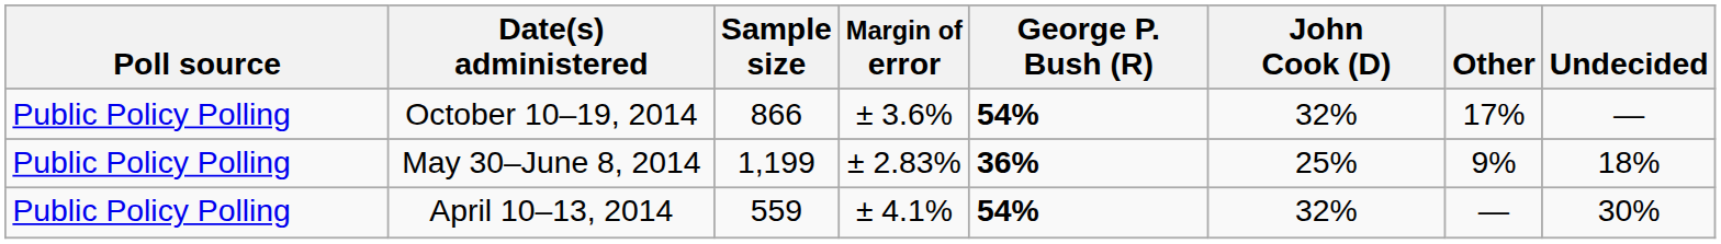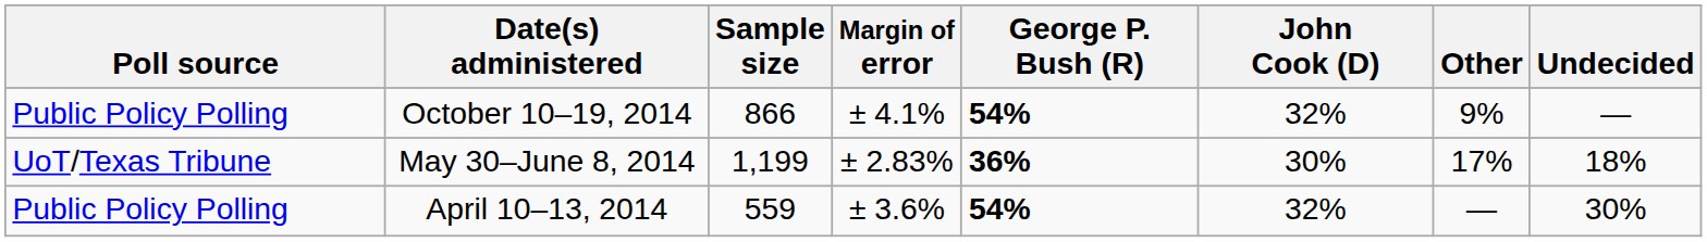October 10–19, 2014 | Margin of error: ± 3.6% -> ± 4.1%
October 10–19, 2014 | Other: 17% -> 9%
May 30–June 8, 2014 | Poll source: Public Policy Polling -> UoT/Texas Tribune
May 30–June 8, 2014 | John Cook (D): 25% -> 30%
May 30–June 8, 2014 | Other: 9% -> 17%
April 10–13, 2014 | Margin of error: ± 4.1% -> ± 3.6%
